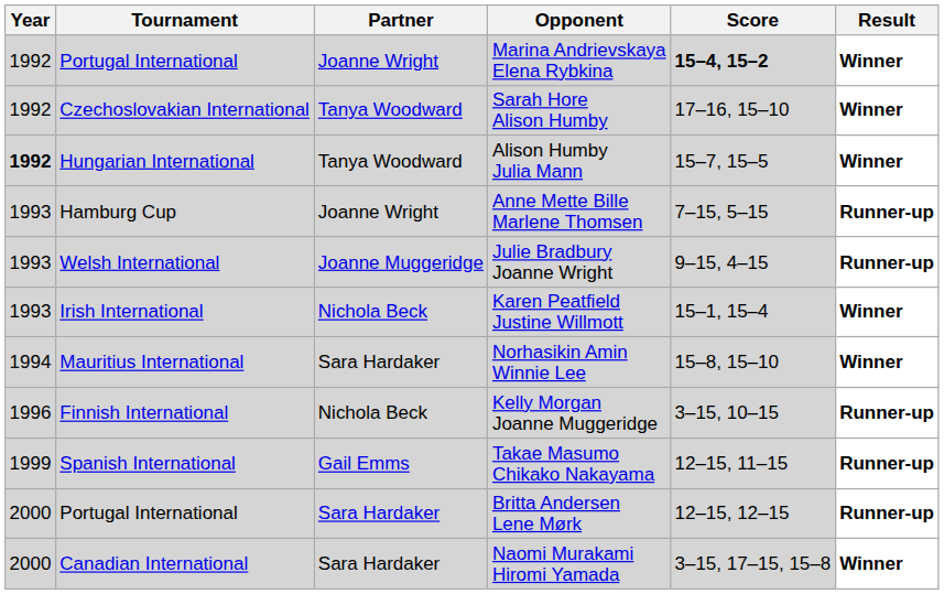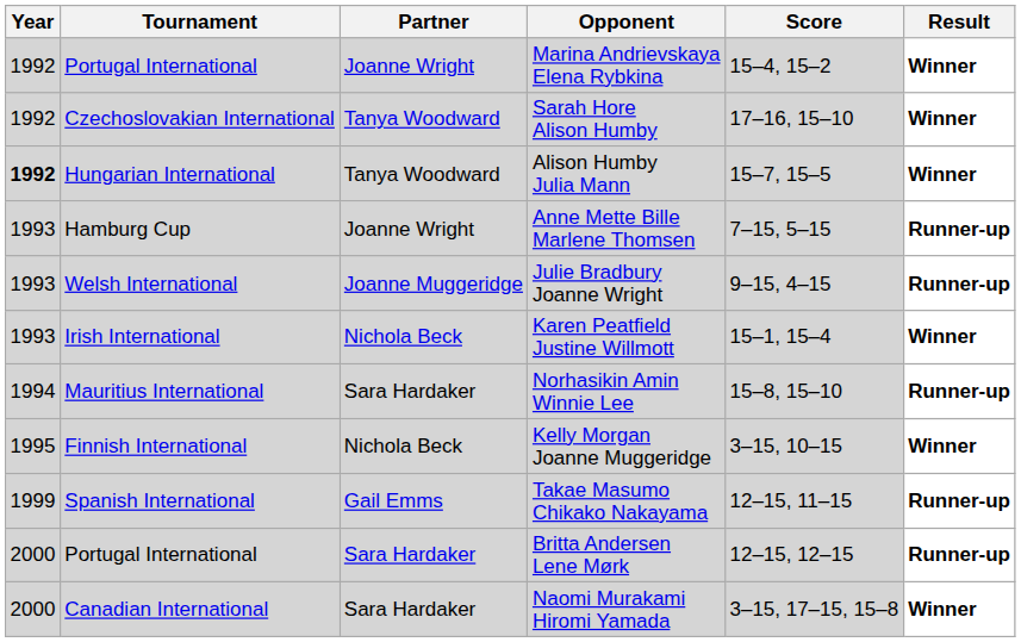Marina Andrievskaya Elena Rybkina | Score: bold -> normal
Norhasikin Amin Winnie Lee | Result: Winner -> Runner-up
Kelly Morgan Joanne Muggeridge | Year: 1996 -> 1995
Kelly Morgan Joanne Muggeridge | Result: Runner-up -> Winner
